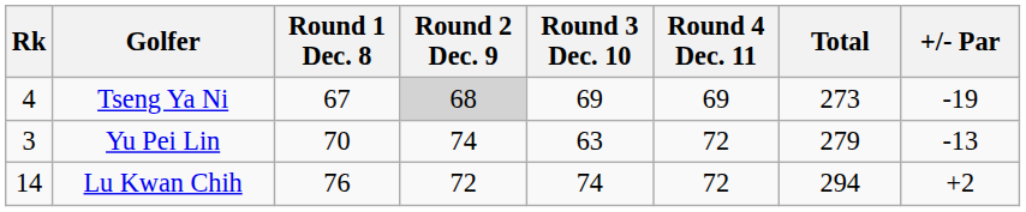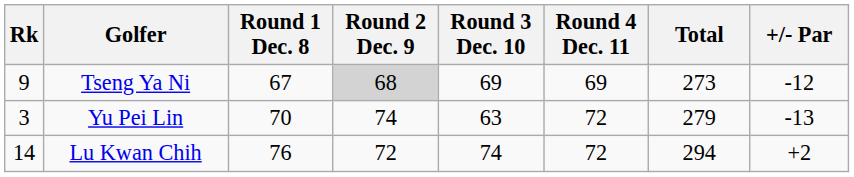Tseng Ya Ni | Rk: 4 -> 9
Tseng Ya Ni | +/- Par: -19 -> -12
